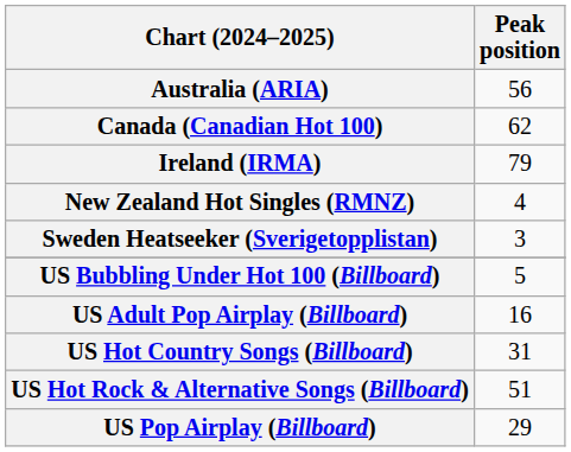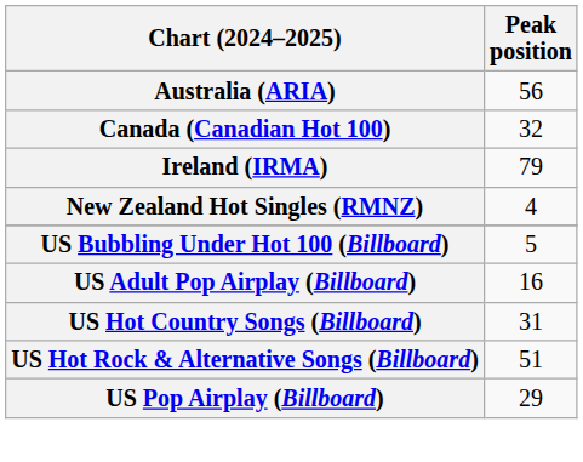Canada (Canadian Hot 100) | Peak position: 62 -> 32
- row: Sweden Heatseeker (Sverigetopplistan) | 3
